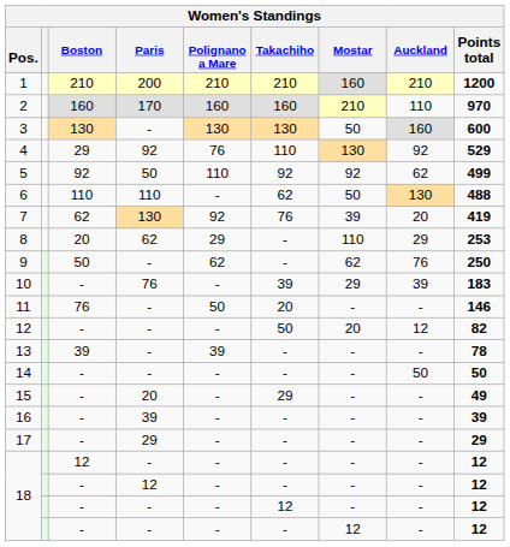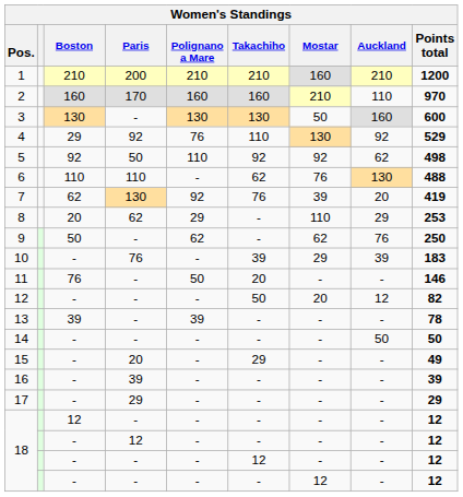5 | Points total: 499 -> 498
6 | Mostar: 50 -> 76
